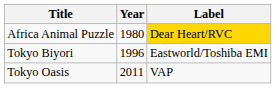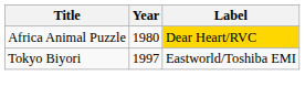Tokyo Biyori | Year: 1996 -> 1997
- row: Tokyo Oasis | 2011 | VAP
